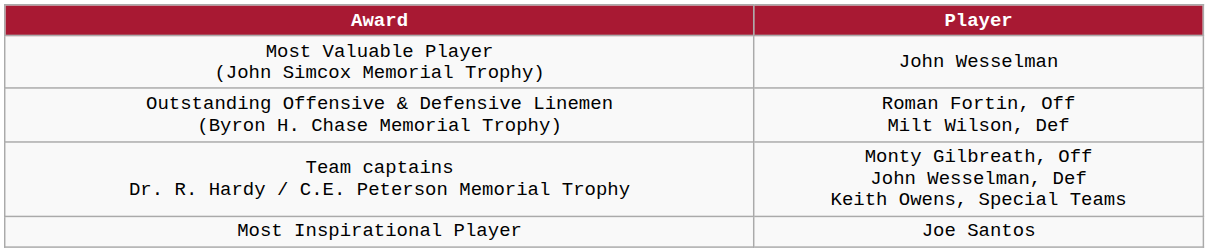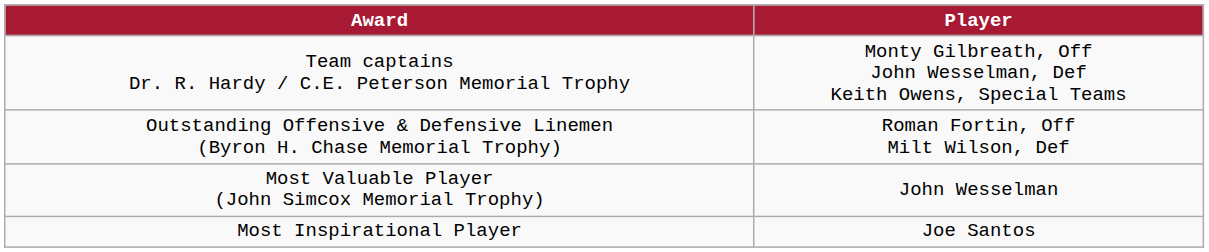rows swapped: Most Valuable Player (John Simcox Memorial Trophy) <-> Team captains Dr. R. Hardy / C.E. Peterson Memorial Trophy
